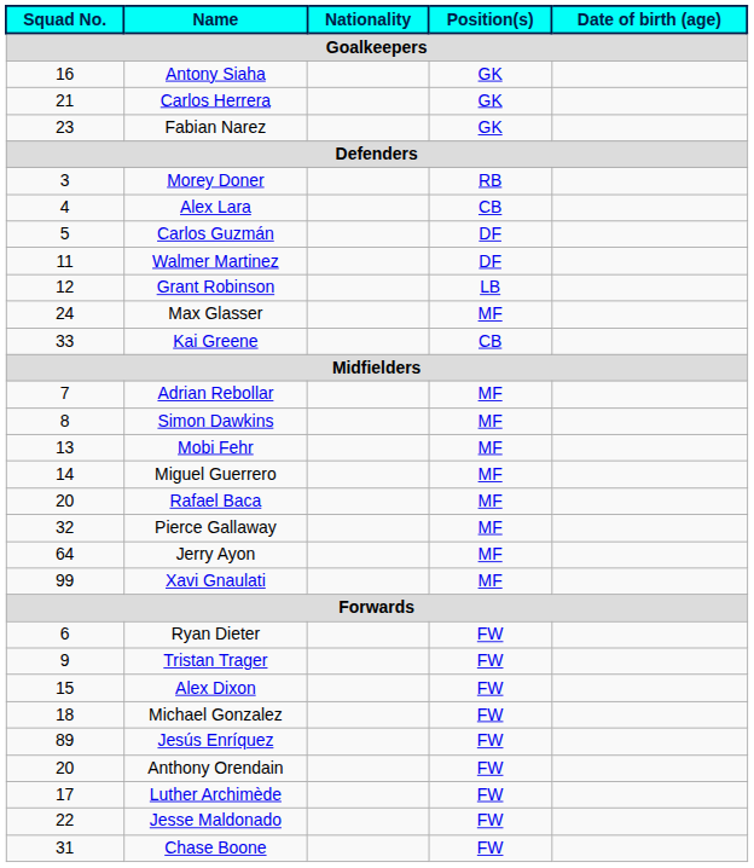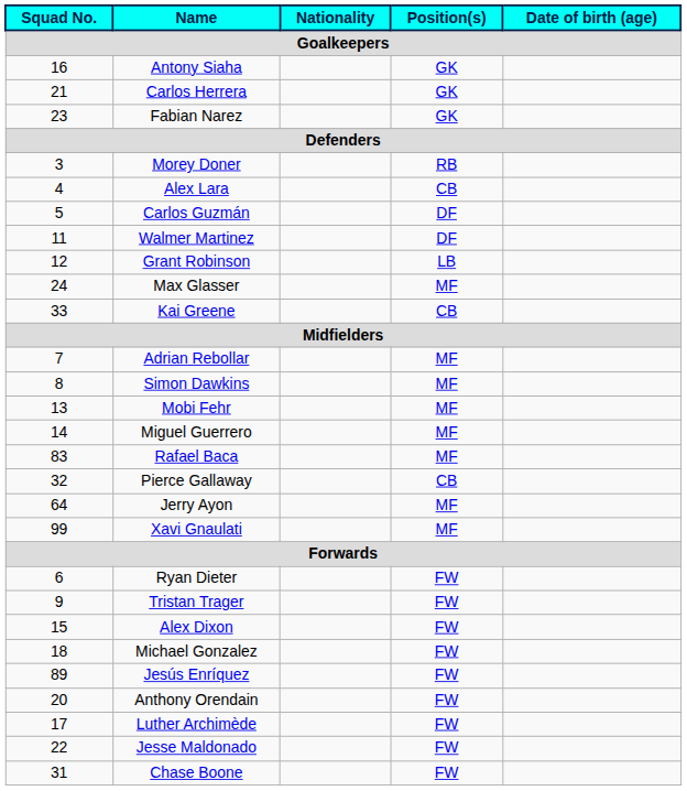Rafael Baca | Squad No.: 20 -> 83
Pierce Gallaway | Position(s): MF -> CB
